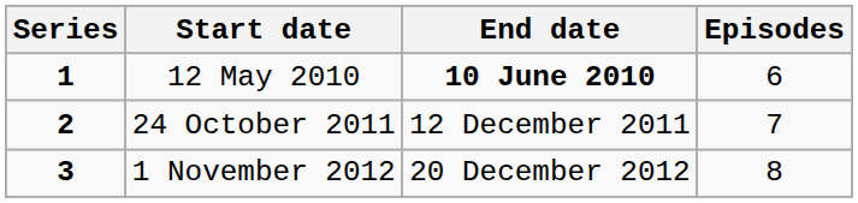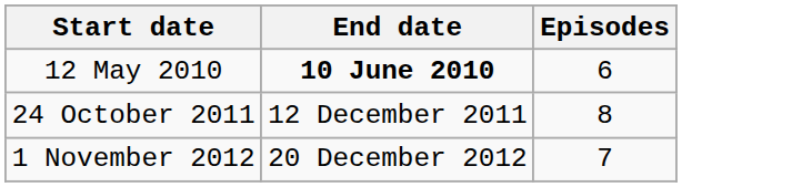- column: Series | 1 | 2 | 3
24 October 2011 | Episodes: 7 -> 8
1 November 2012 | Episodes: 8 -> 7
